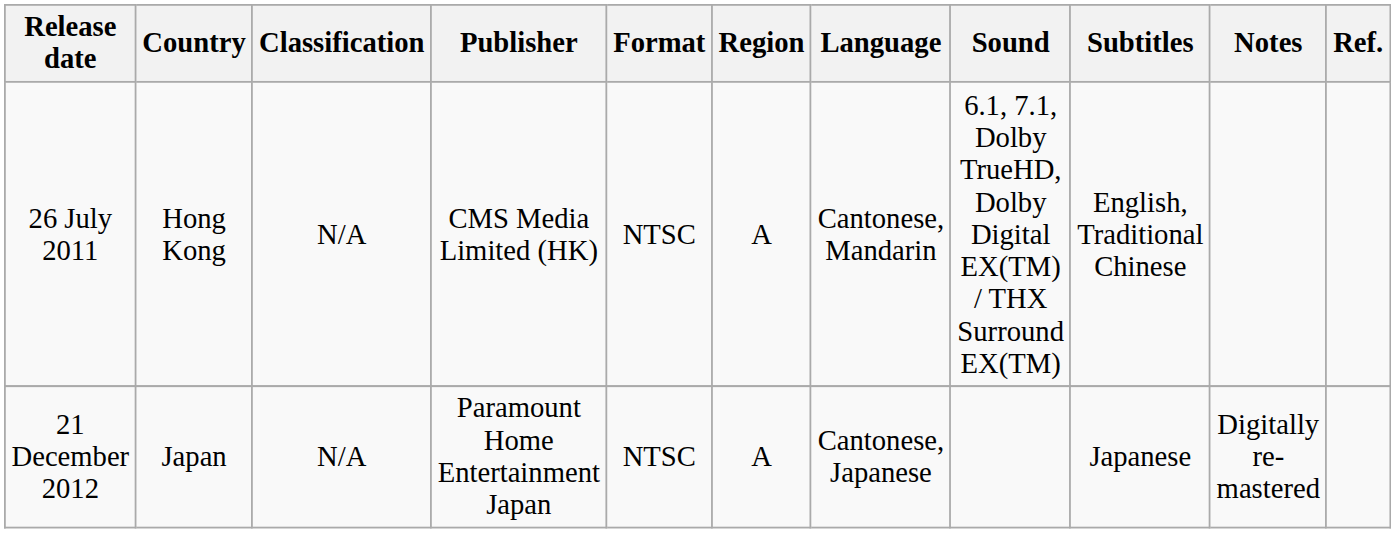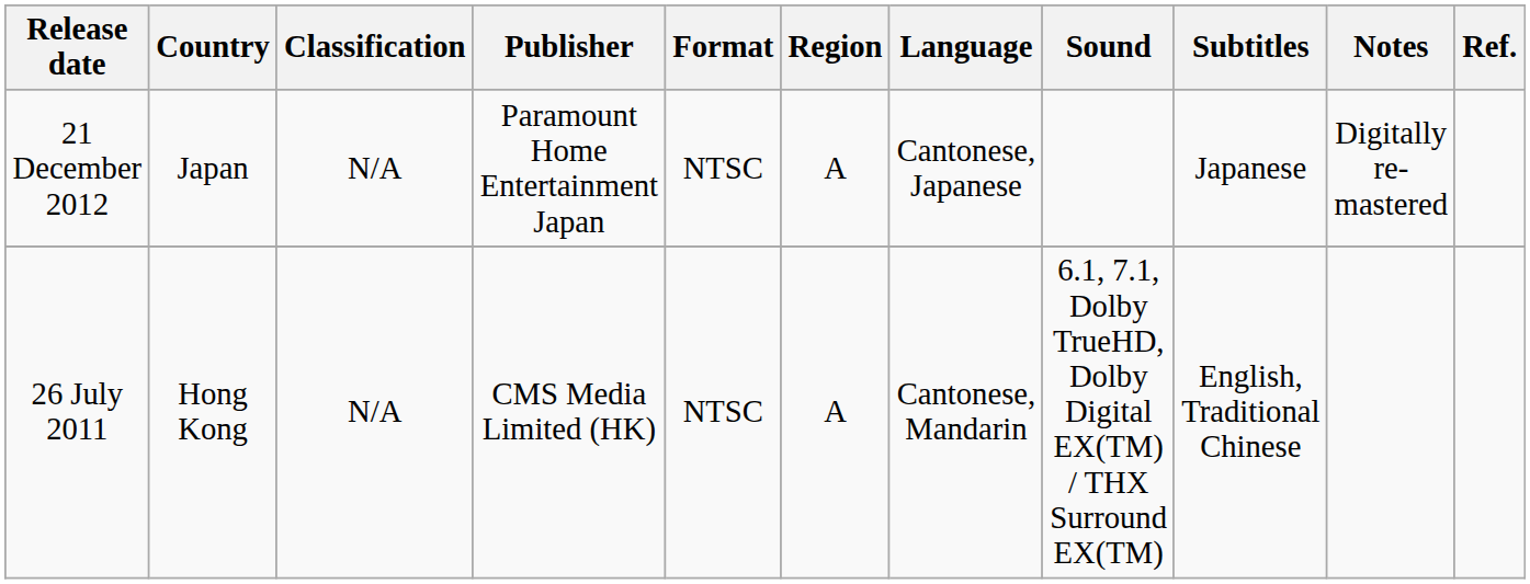rows swapped: 26 July 2011 <-> 21 December 2012
